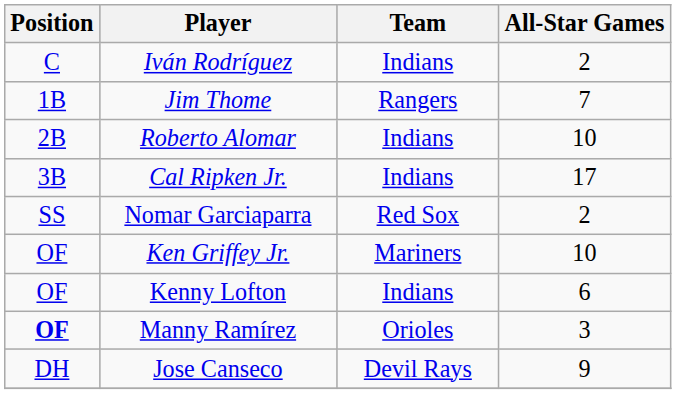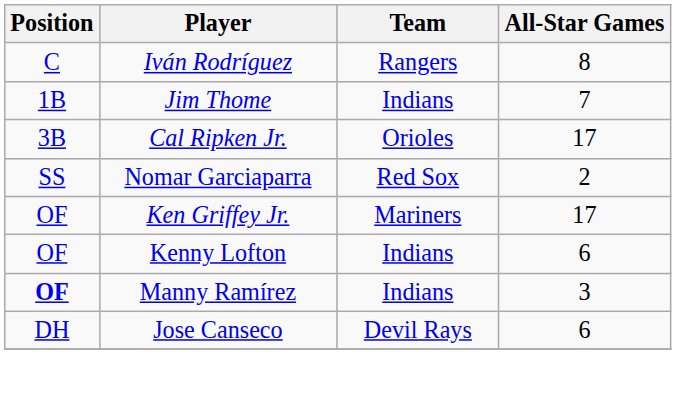Iván Rodríguez | Team: Indians -> Rangers
Iván Rodríguez | All-Star Games: 2 -> 8
Jim Thome | Team: Rangers -> Indians
- row: 2B | Roberto Alomar | Indians | 10
Cal Ripken Jr. | Team: Indians -> Orioles
Ken Griffey Jr. | All-Star Games: 10 -> 17
Manny Ramírez | Team: Orioles -> Indians
Jose Canseco | All-Star Games: 9 -> 6
